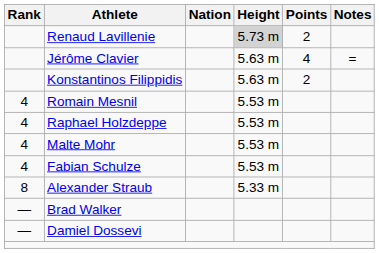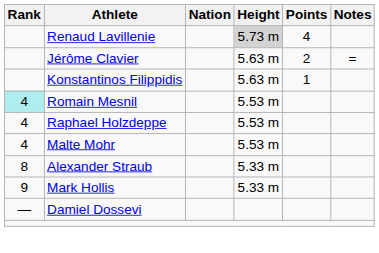Renaud Lavillenie | Points: 2 -> 4
Jérôme Clavier | Points: 4 -> 2
Konstantinos Filippidis | Points: 2 -> 1
Romain Mesnil | Rank: no background -> paleturquoise background
- row: 4 | Fabian Schulze | 5.53 m
+ row: 9 | Mark Hollis | 5.33 m
- row: — | Brad Walker
